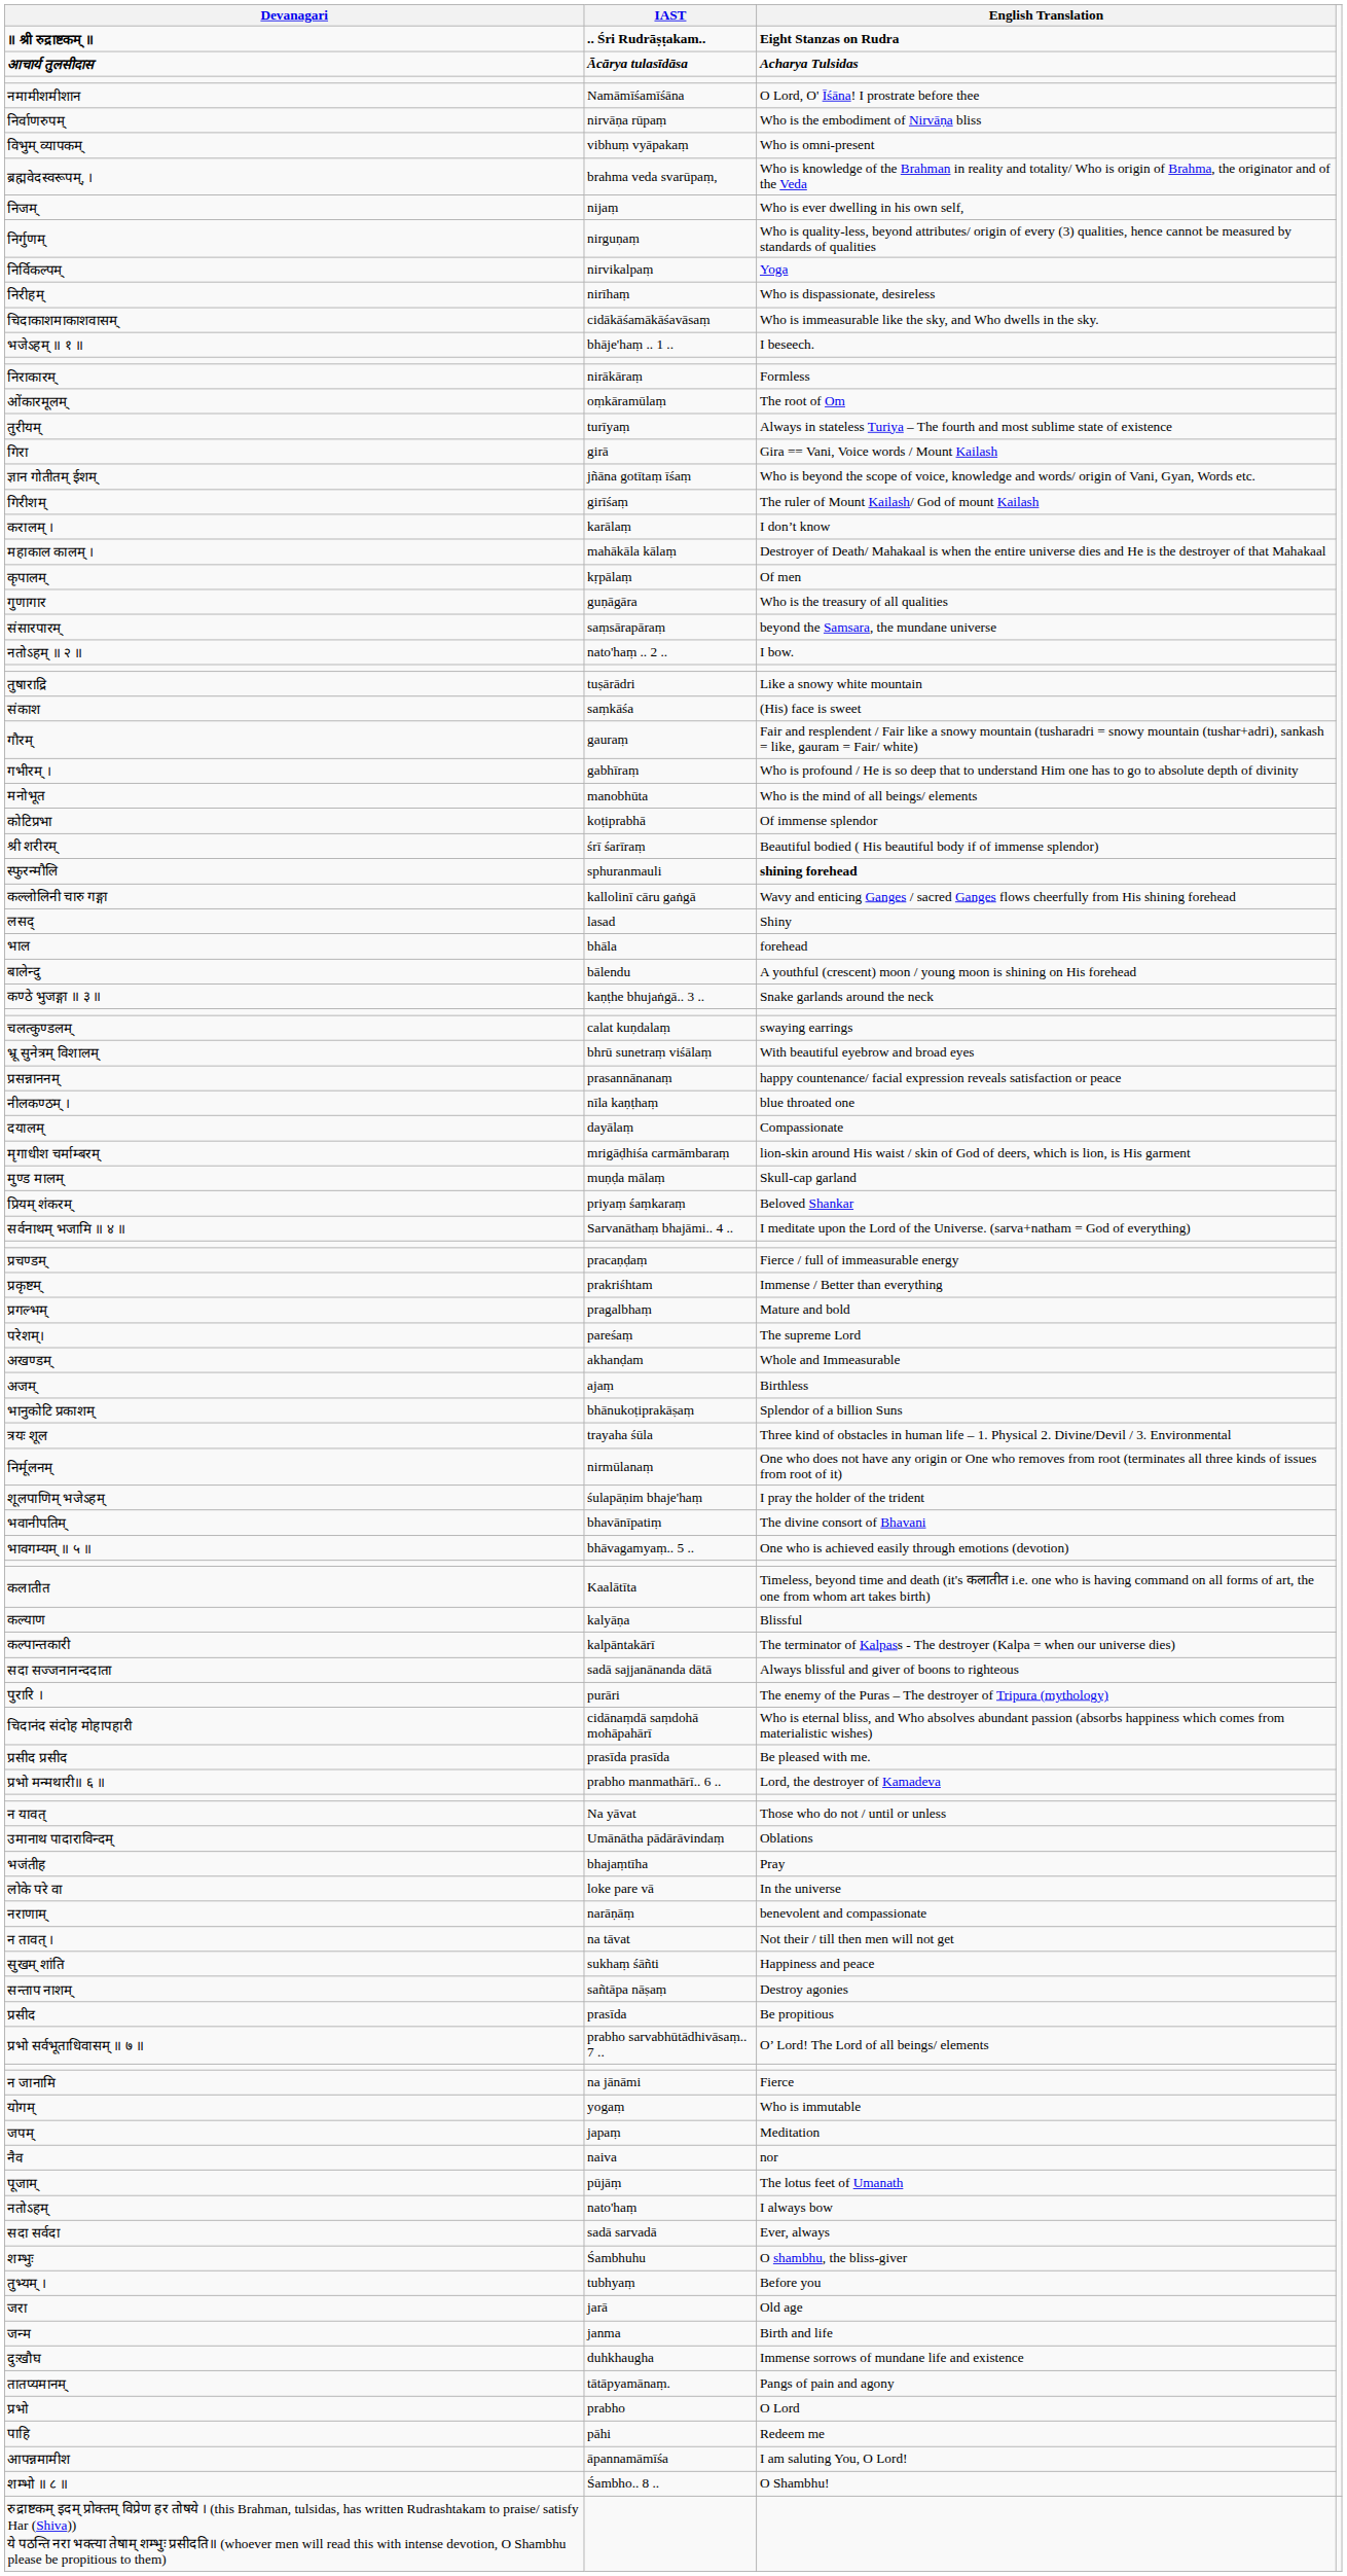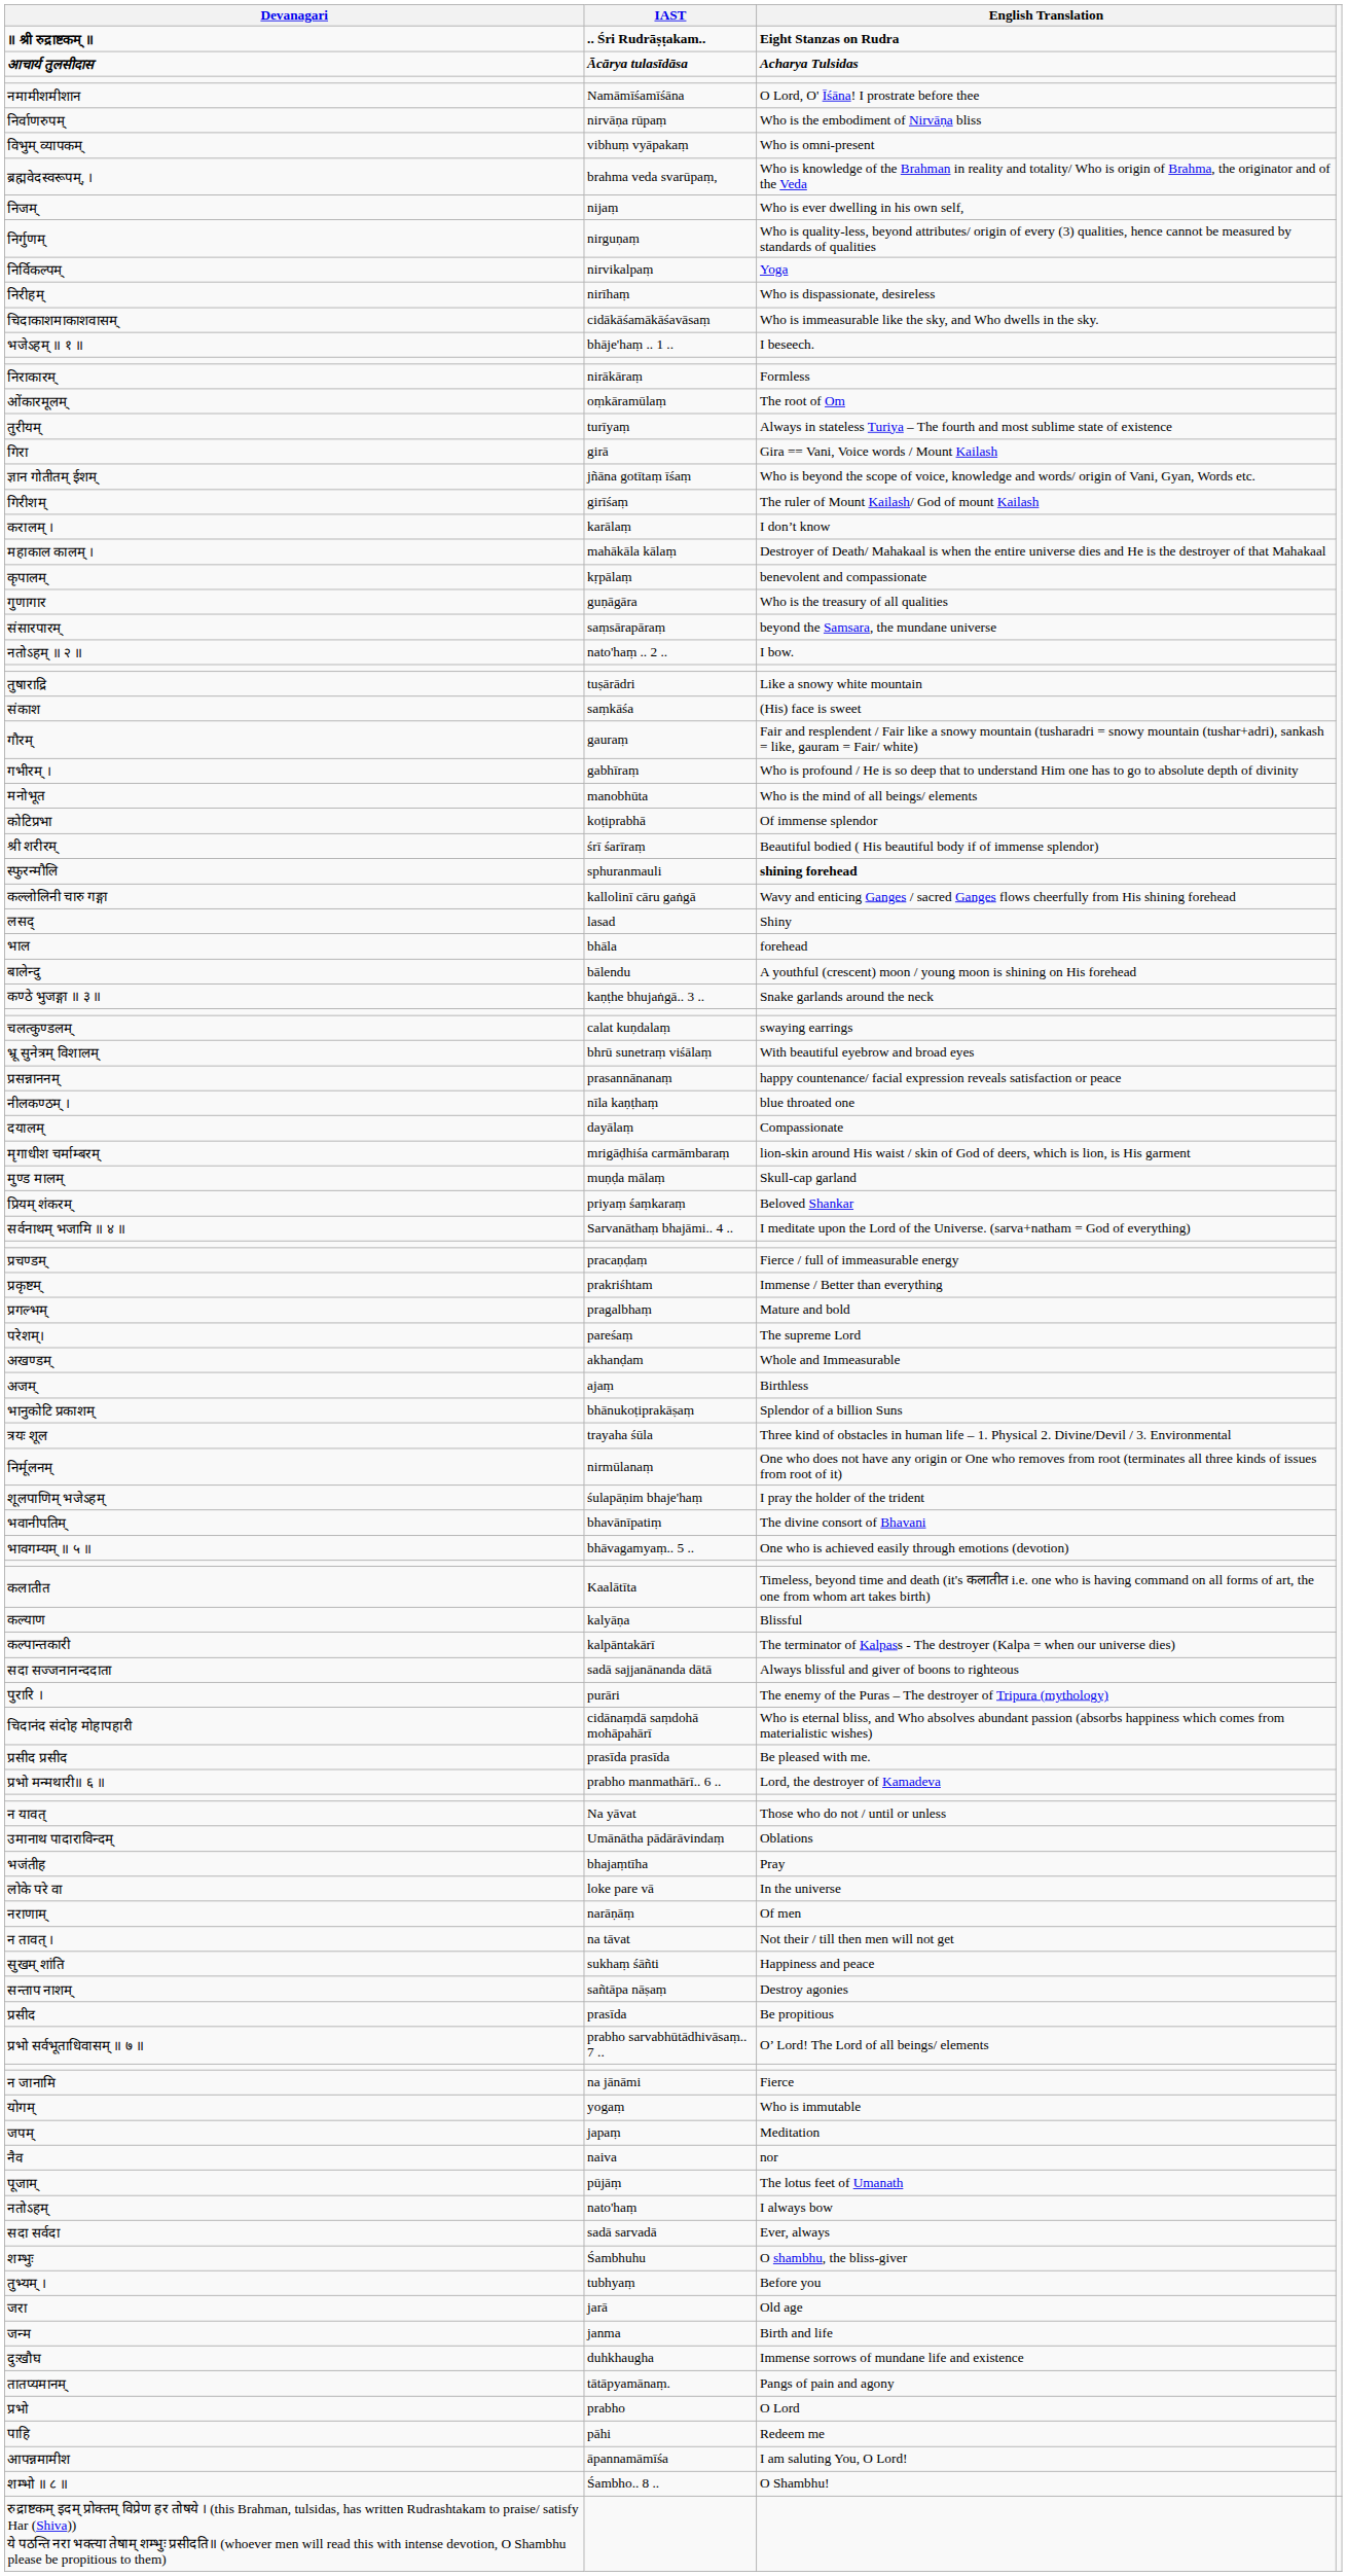कृपालम् | English Translation: Of men -> benevolent and compassionate
नराणाम् | English Translation: benevolent and compassionate -> Of men
